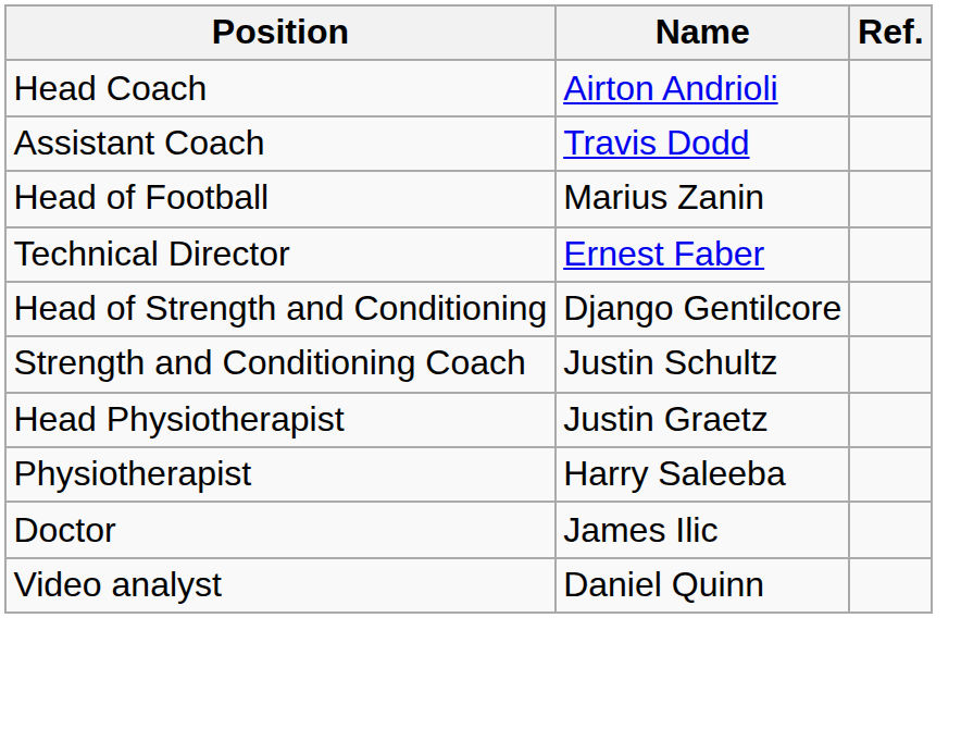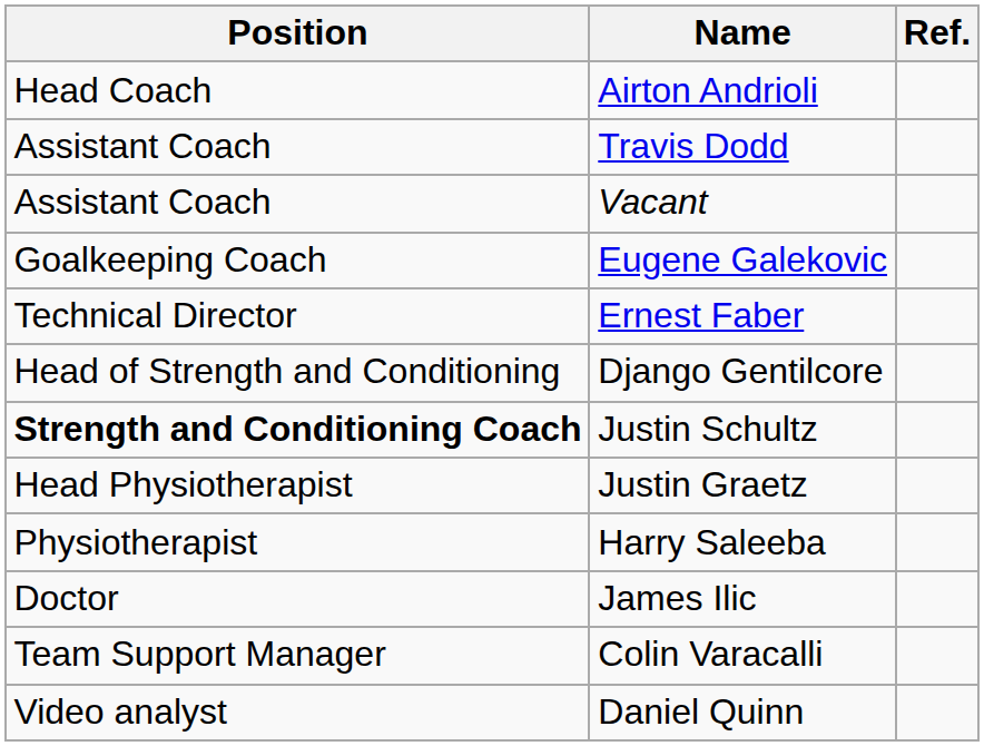+ row: Assistant Coach | Vacant
+ row: Goalkeeping Coach | Eugene Galekovic
- row: Head of Football | Marius Zanin
Justin Schultz | Position: normal -> bold
+ row: Team Support Manager | Colin Varacalli
